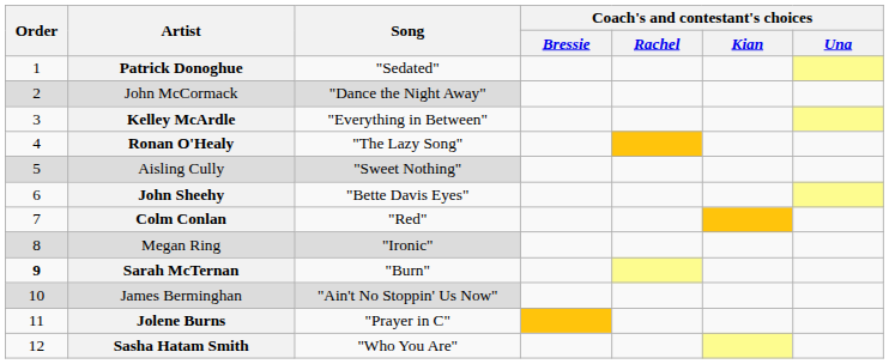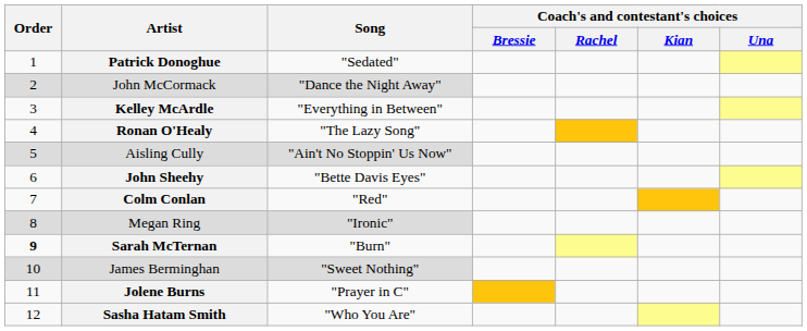Aisling Cully | Song: "Sweet Nothing" -> "Ain't No Stoppin' Us Now"
James Berminghan | Song: "Ain't No Stoppin' Us Now" -> "Sweet Nothing"
